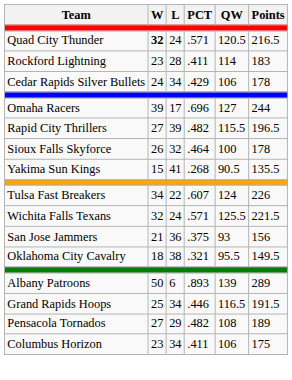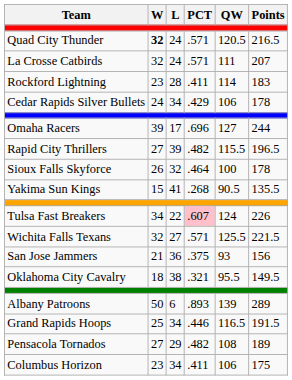+ row: La Crosse Catbirds | 32 | 24 | .571 | 111 | 207
Tulsa Fast Breakers | PCT: no background -> pink background
Wichita Falls Texans | L: 24 -> 27
